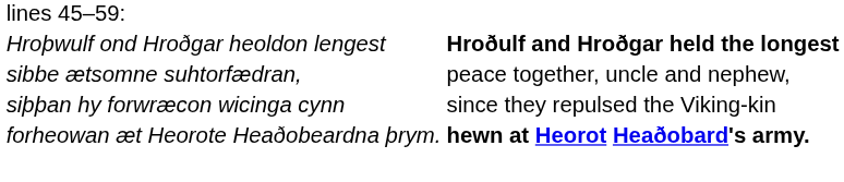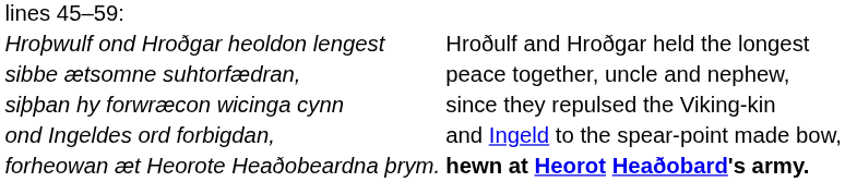Hroþwulf ond Hroðgar heoldon lengest | column 2: bold -> normal
+ row: ond Ingeldes ord forbigdan, | and Ingeld to the spear-point made bow,
